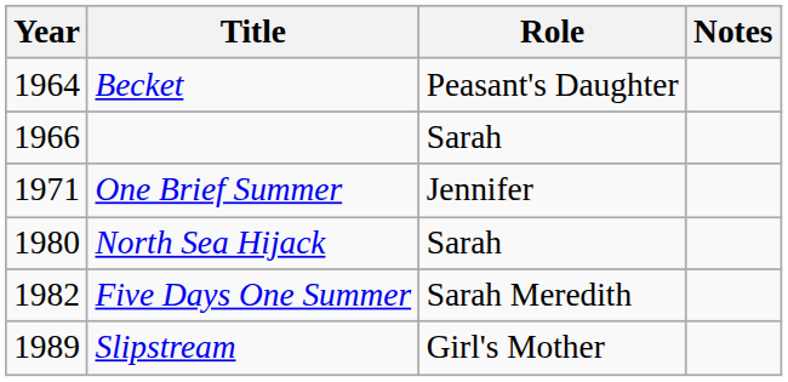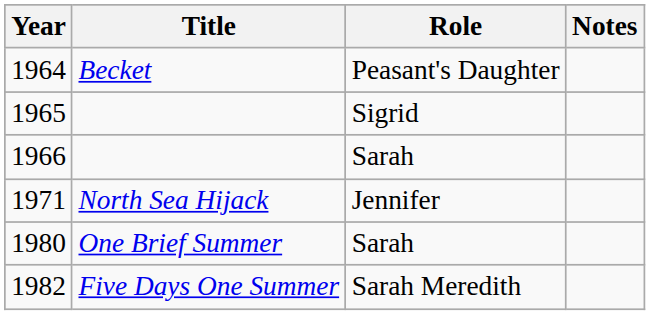+ row: 1965 | Sigrid
1971 | Title: One Brief Summer -> North Sea Hijack
1980 | Title: North Sea Hijack -> One Brief Summer
- row: 1989 | Slipstream | Girl's Mother
